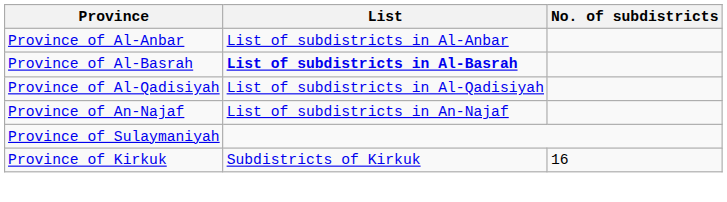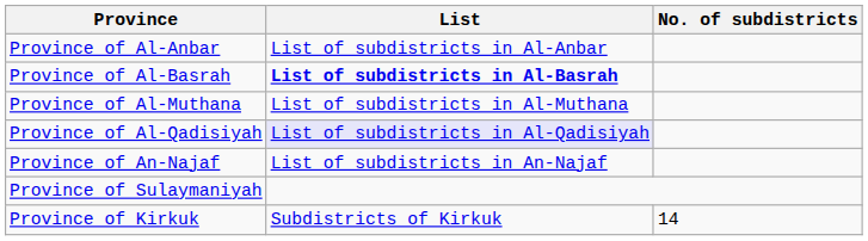+ row: Province of Al-Muthana | List of subdistricts in Al-Muthana
Province of Al-Qadisiyah | List: no background -> lavender background
Province of Kirkuk | No. of subdistricts: 16 -> 14
